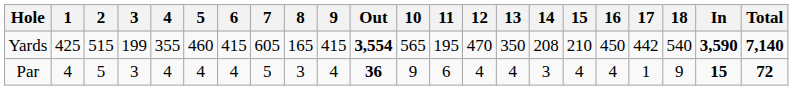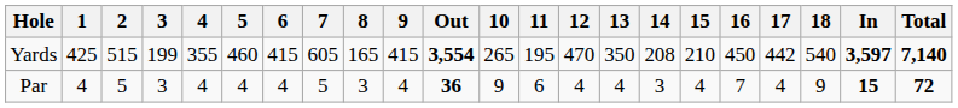Yards | 10: 565 -> 265
Yards | In: 3,590 -> 3,597
Par | 16: 4 -> 7
Par | 17: 1 -> 4
